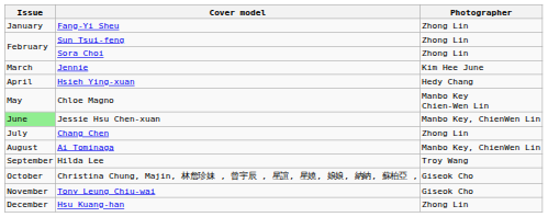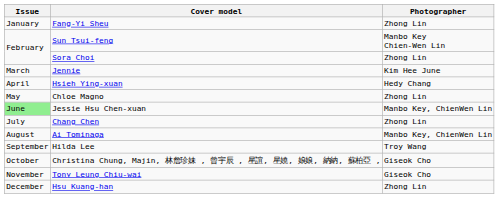Sun Tsui-feng | Photographer: Zhong Lin -> Manbo Key Chien-Wen Lin
Chloe Magno | Photographer: Manbo Key Chien-Wen Lin -> Zhong Lin
